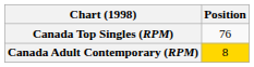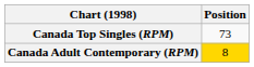Canada Top Singles (RPM) | Position: 76 -> 73
